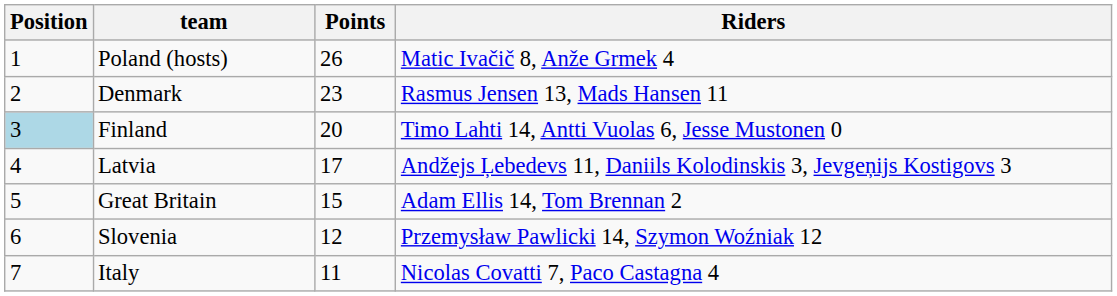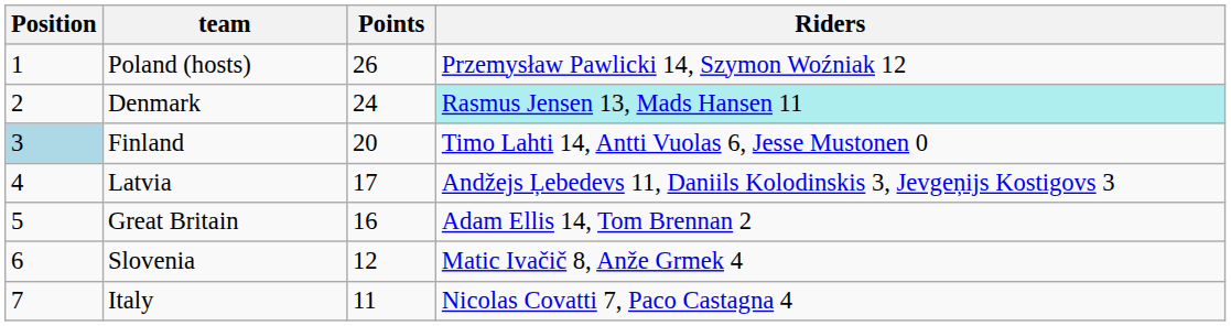Poland (hosts) | Riders: Matic Ivačič 8, Anže Grmek 4 -> Przemysław Pawlicki 14, Szymon Woźniak 12
Denmark | Points: 23 -> 24
Denmark | Riders: no background -> paleturquoise background
Great Britain | Points: 15 -> 16
Slovenia | Riders: Przemysław Pawlicki 14, Szymon Woźniak 12 -> Matic Ivačič 8, Anže Grmek 4
